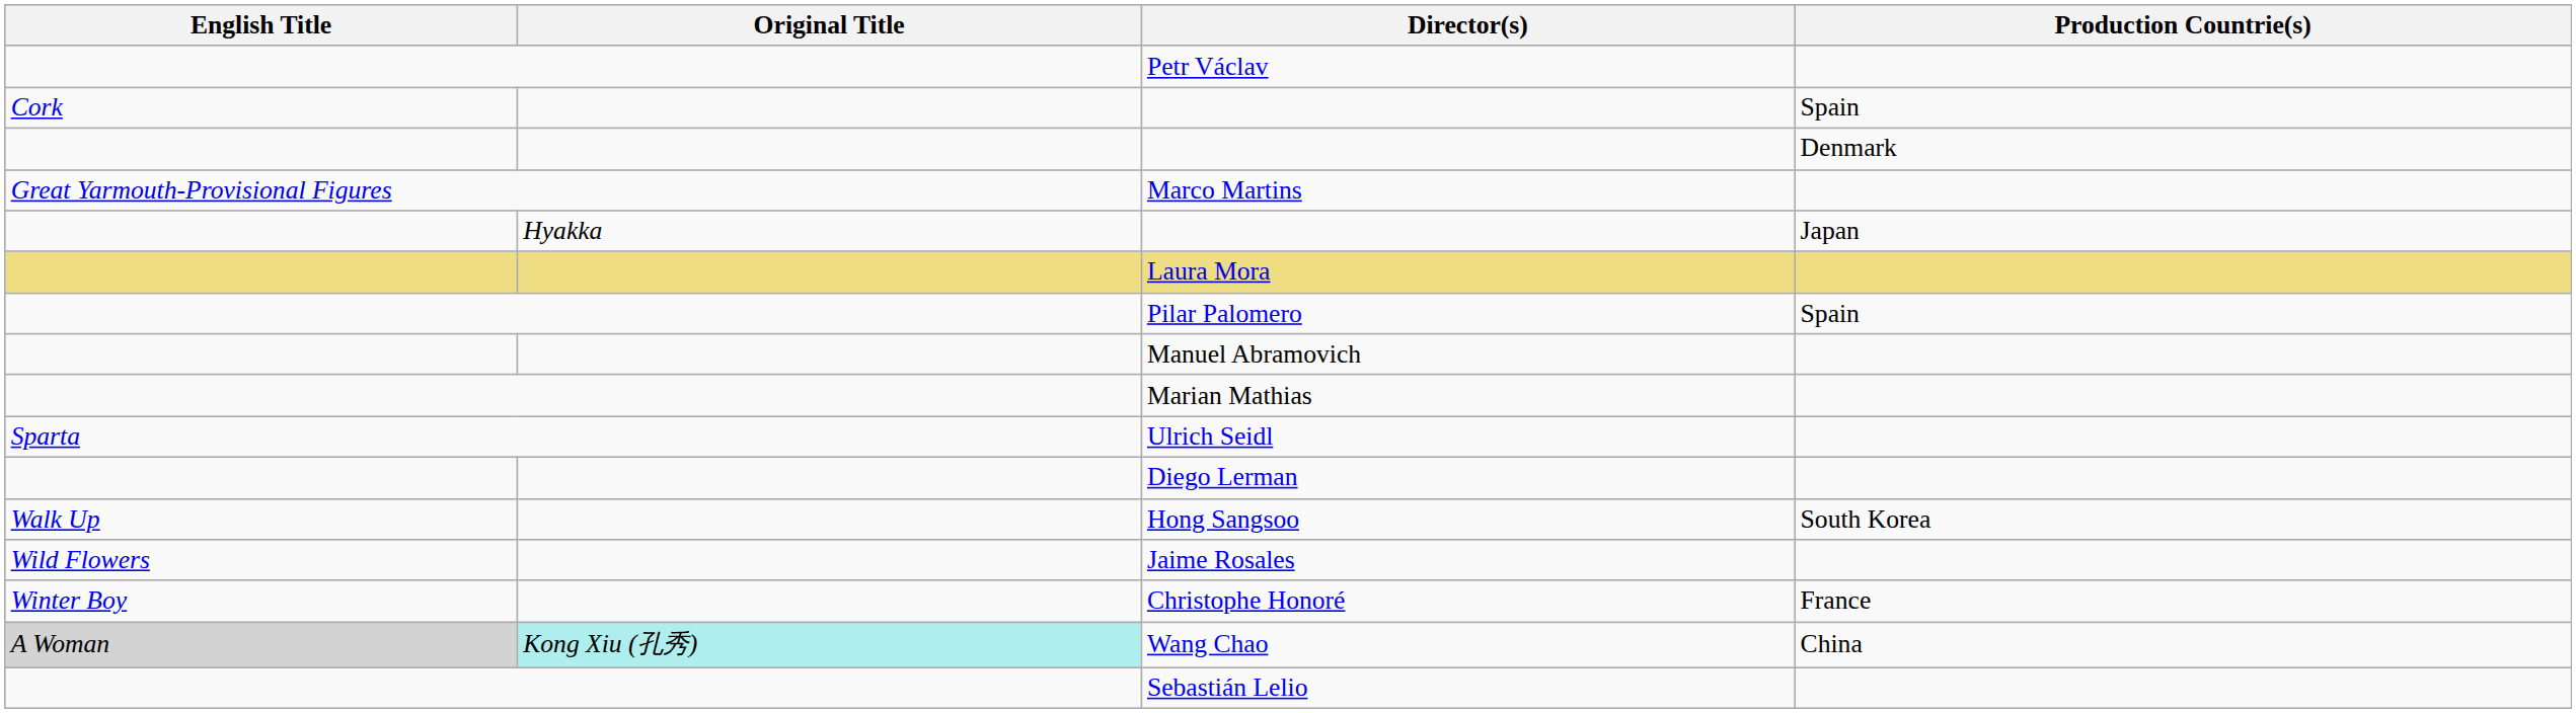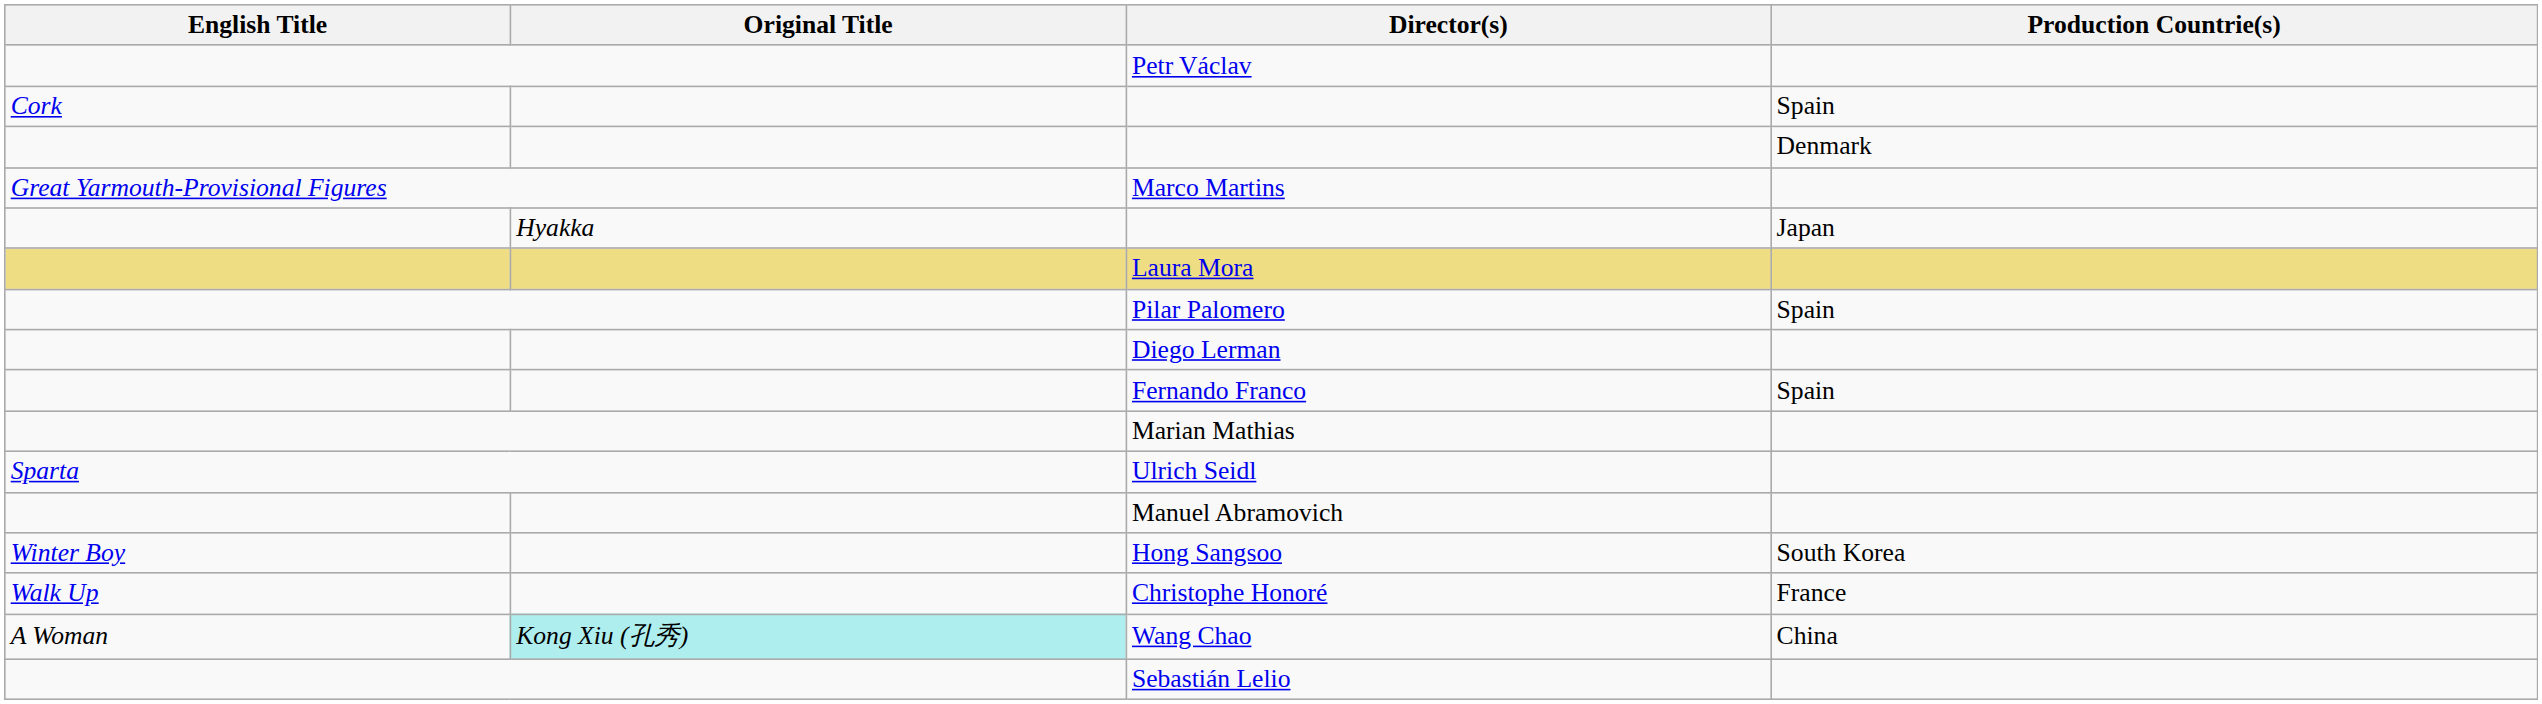rows swapped: Manuel Abramovich <-> Diego Lerman
+ row: Fernando Franco | Spain
Hong Sangsoo | English Title: Walk Up -> Winter Boy
- row: Wild Flowers | Jaime Rosales
Christophe Honoré | English Title: Winter Boy -> Walk Up
Wang Chao | English Title: lightgrey background -> no background
